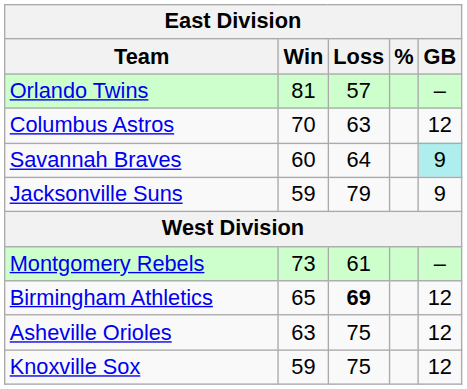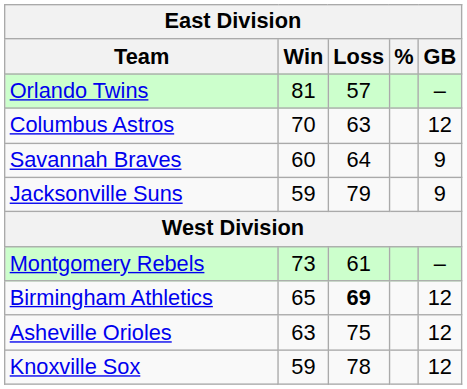Savannah Braves | GB: paleturquoise background -> no background
Knoxville Sox | Loss: 75 -> 78
